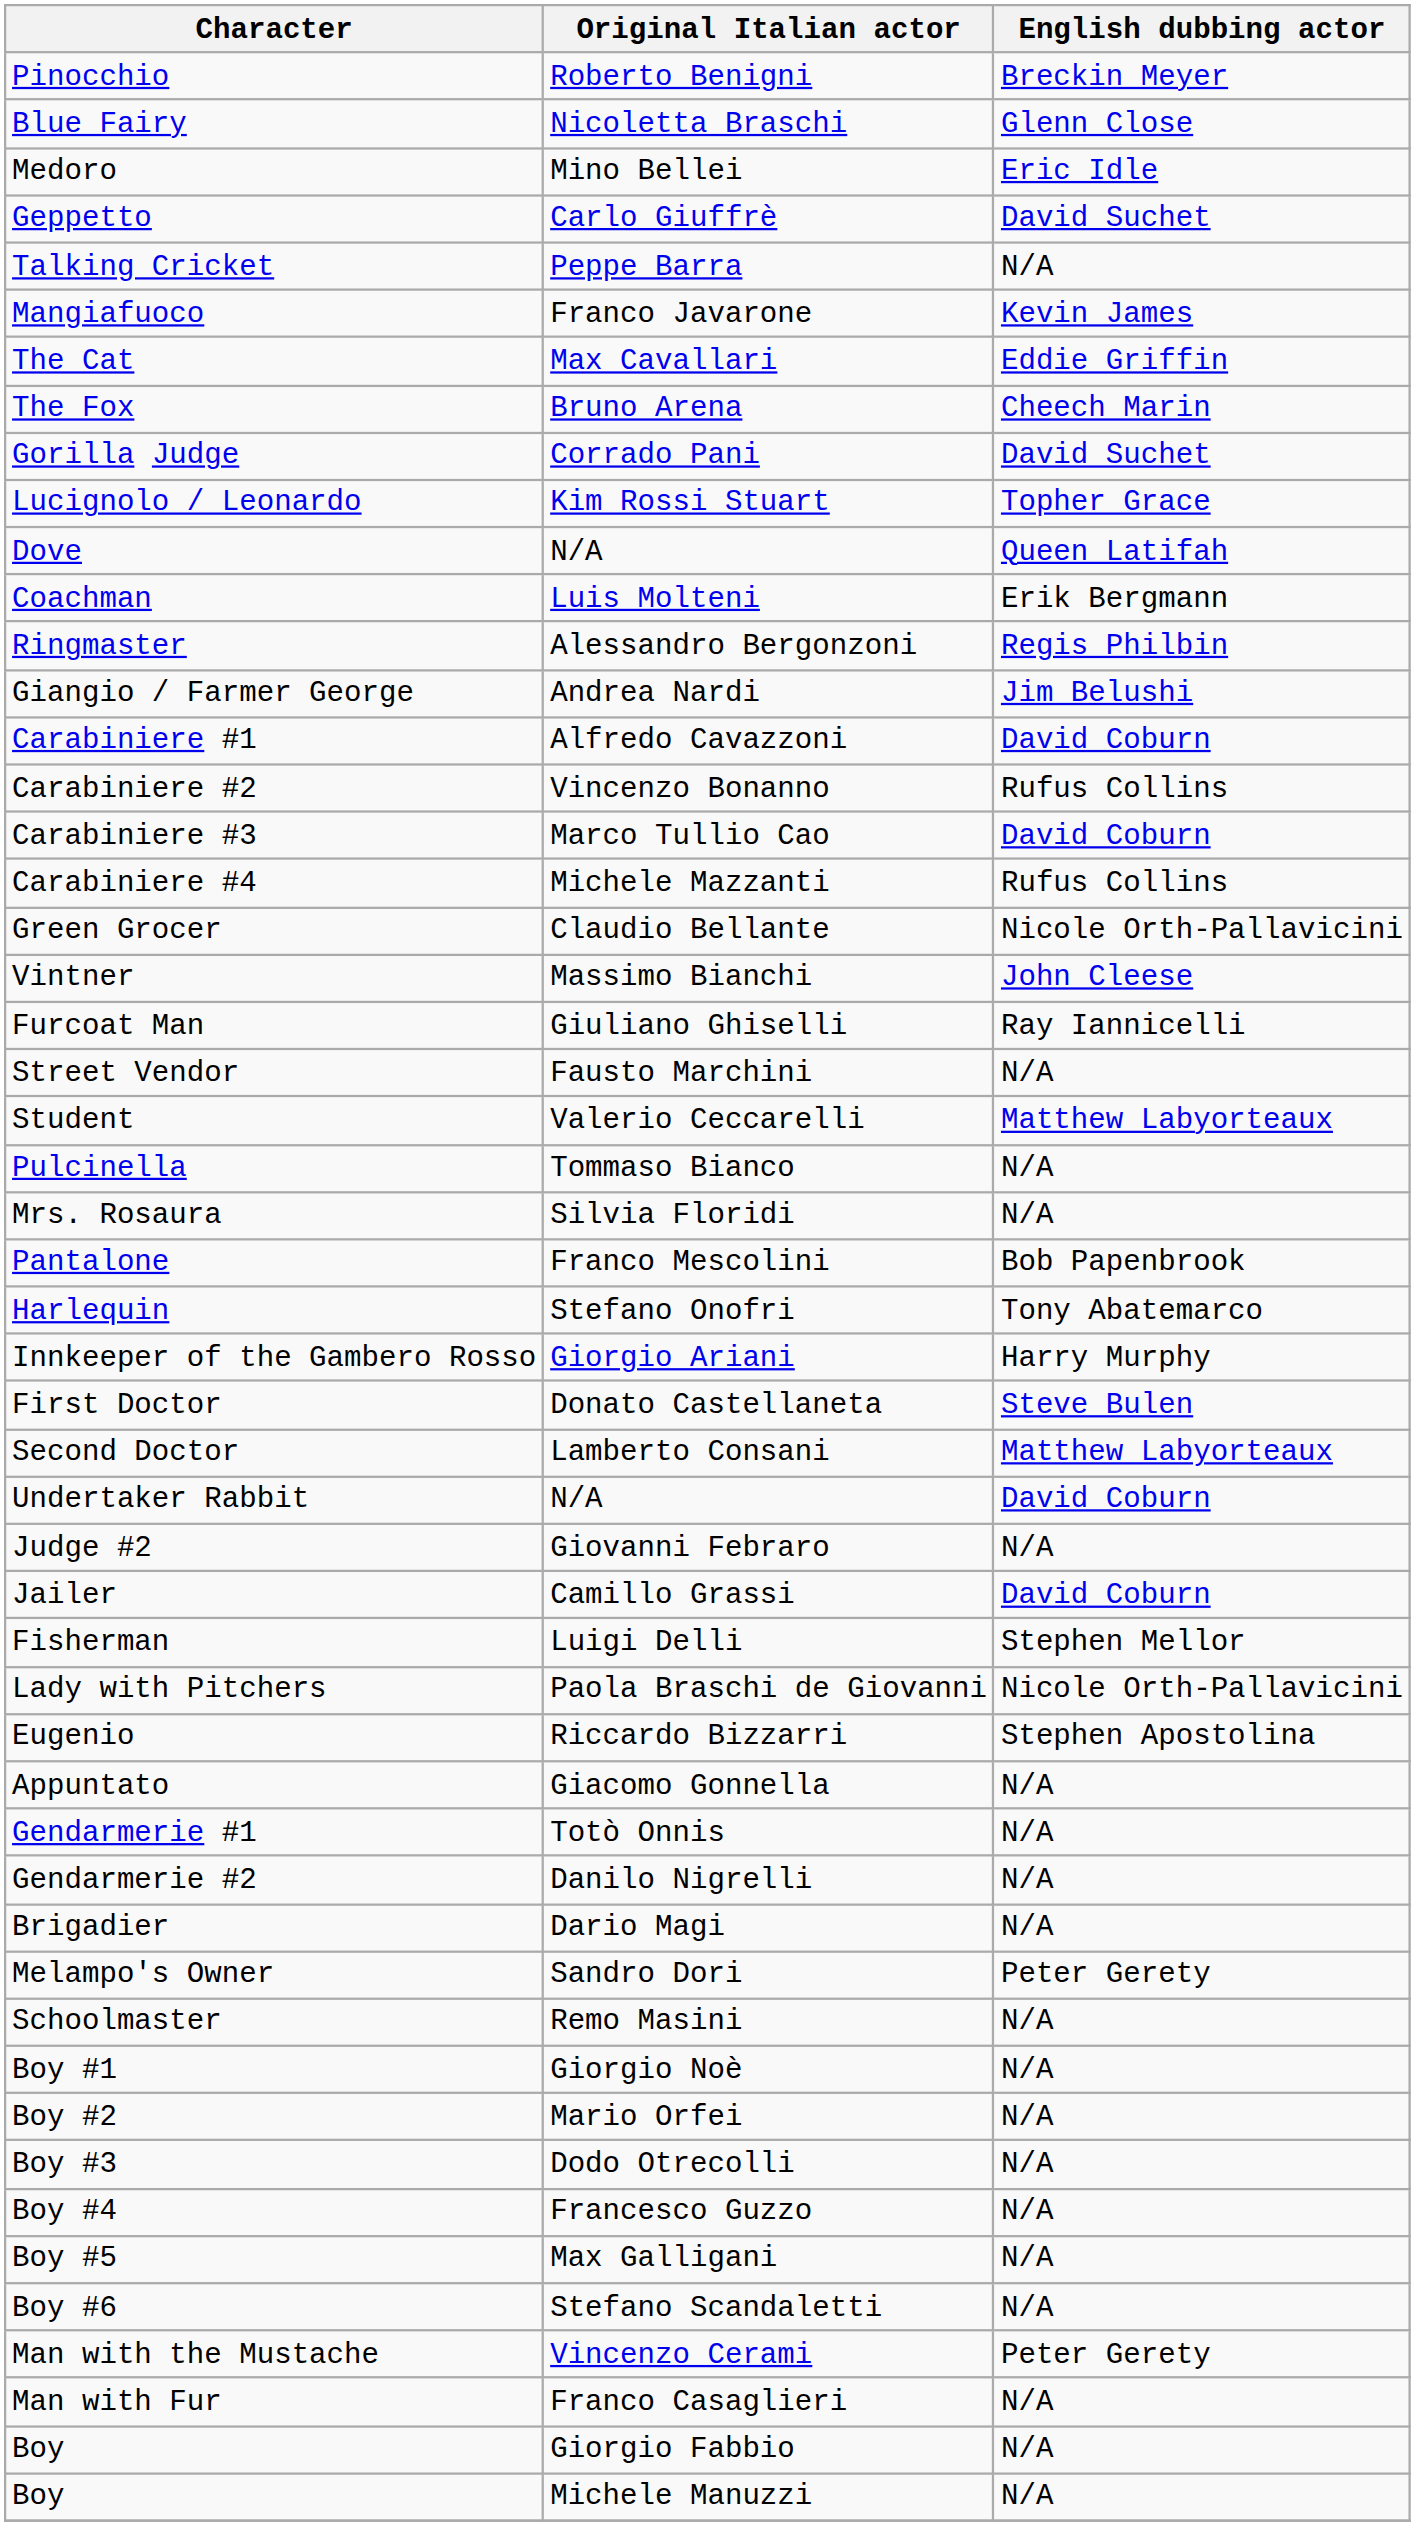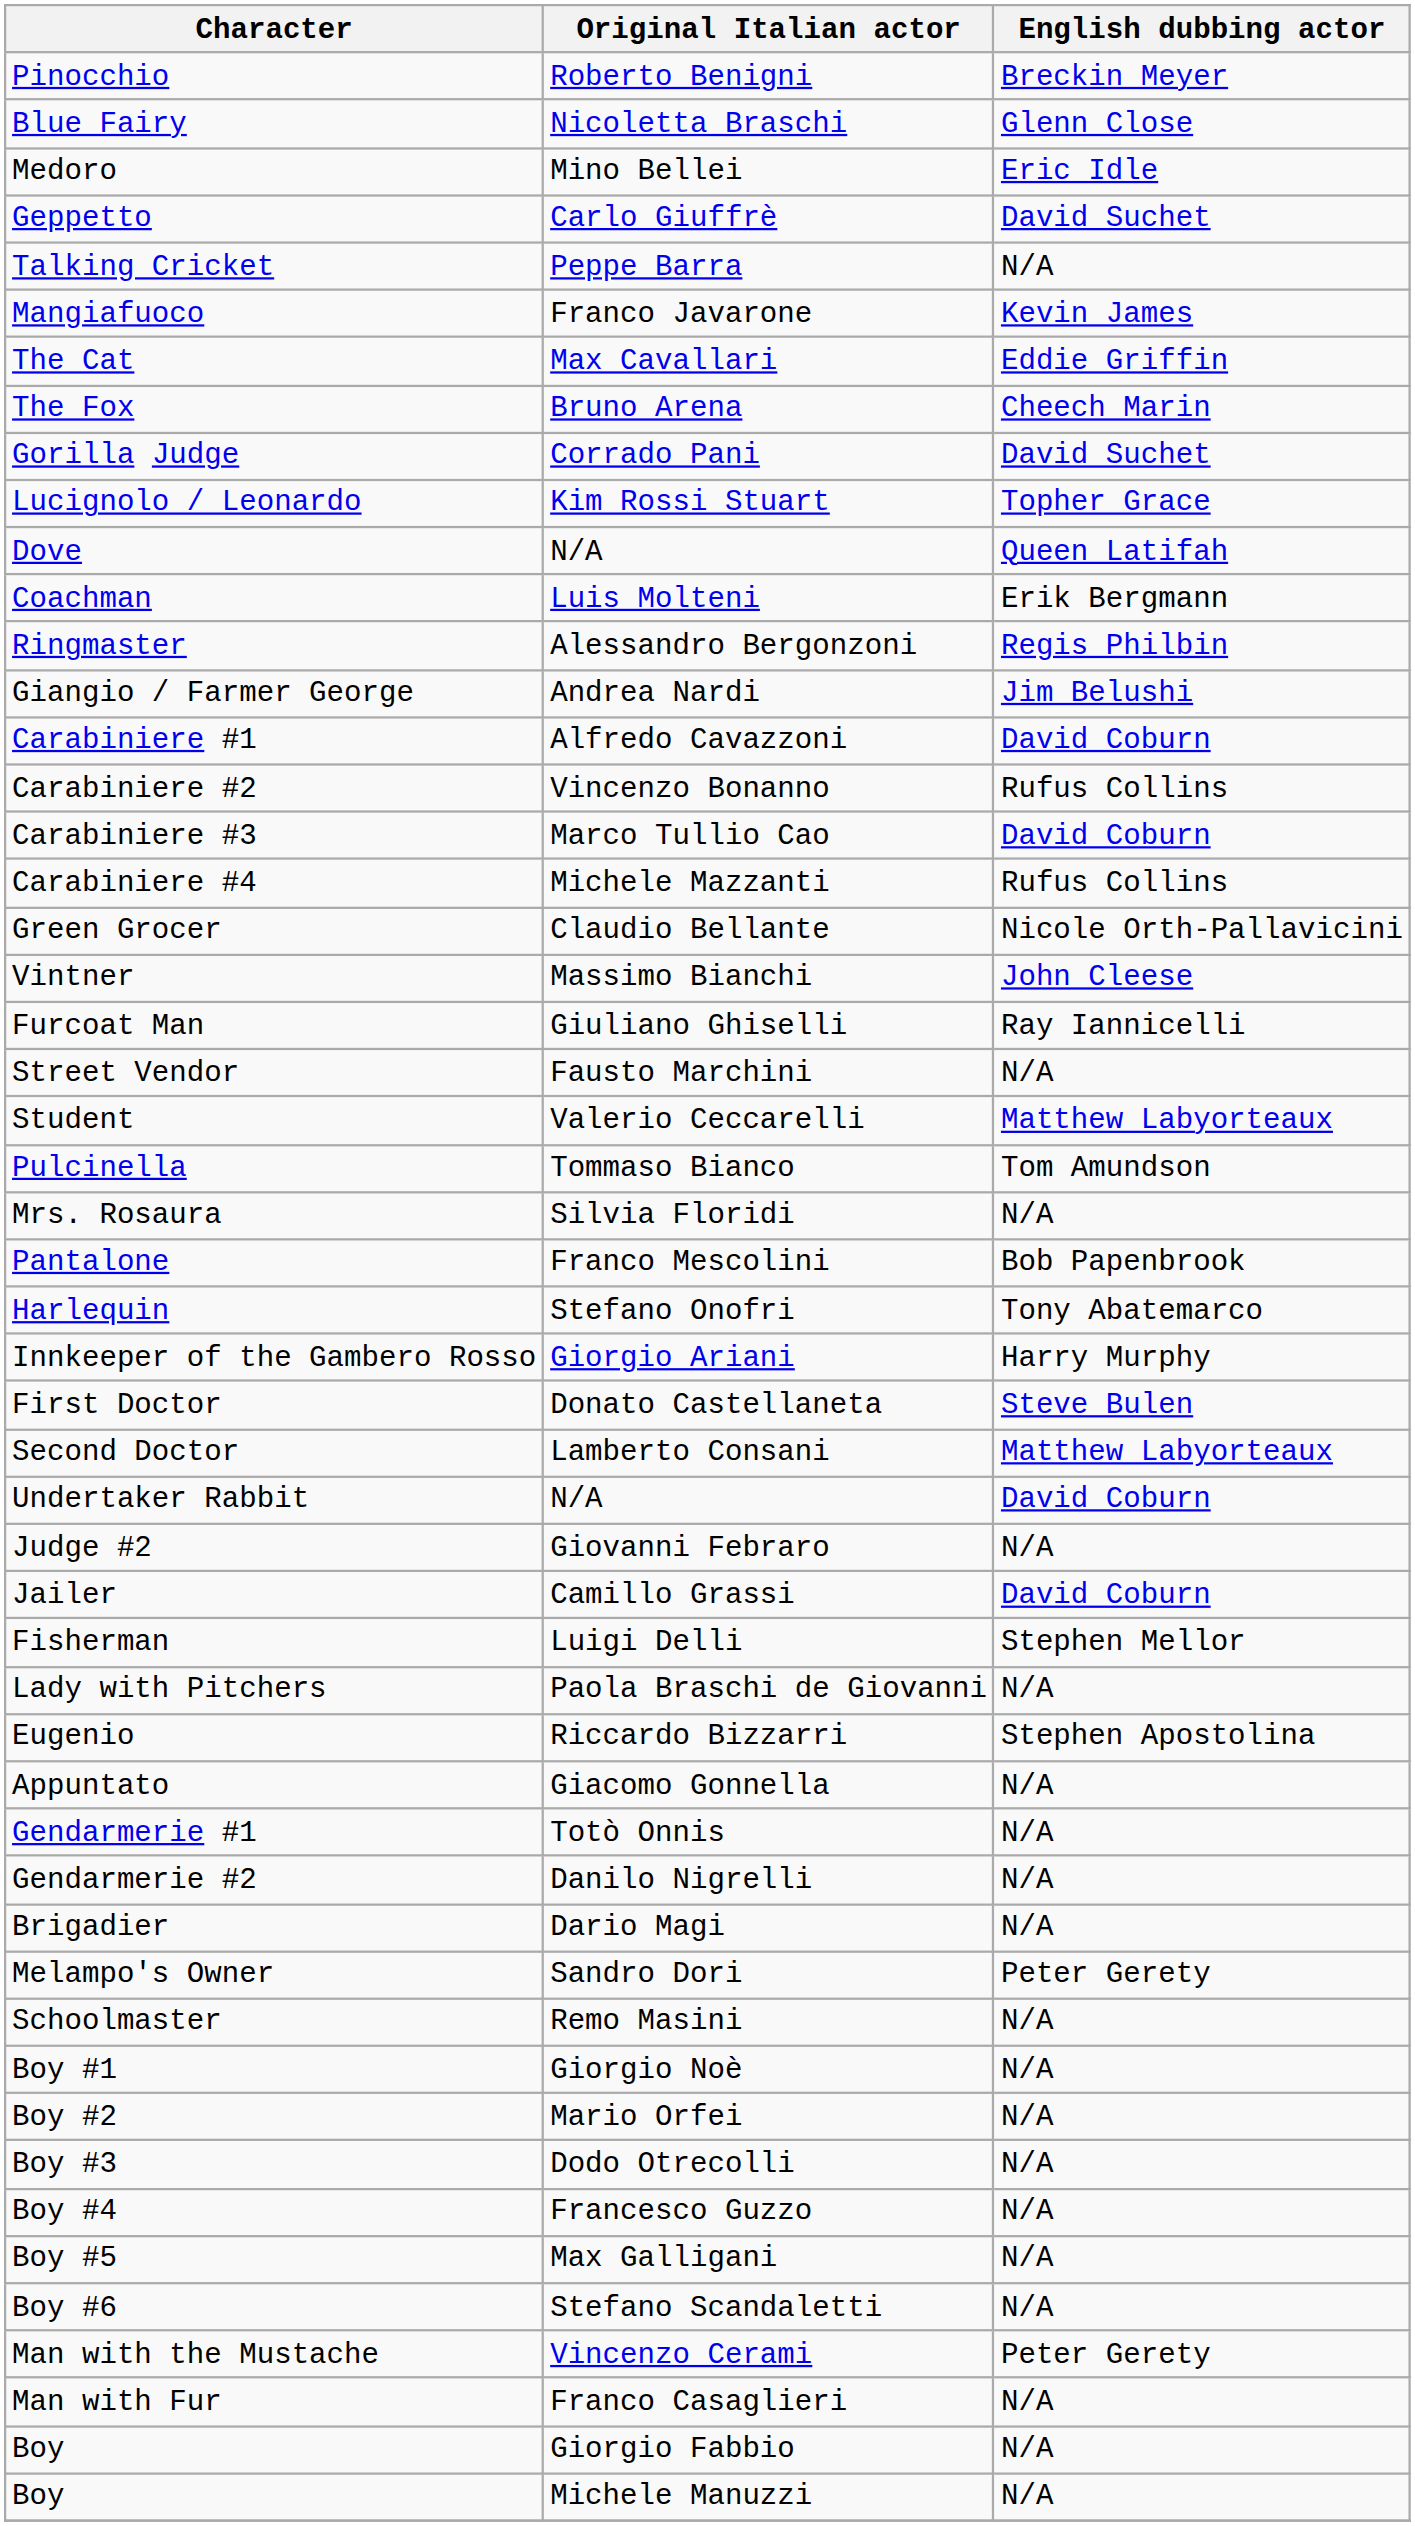Pulcinella | English dubbing actor: N/A -> Tom Amundson
Lady with Pitchers | English dubbing actor: Nicole Orth-Pallavicini -> N/A
